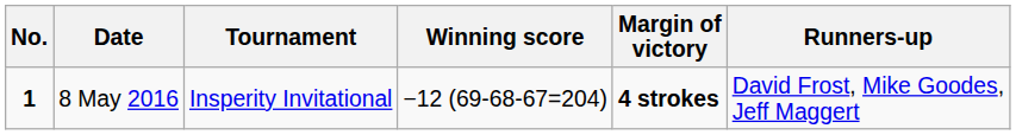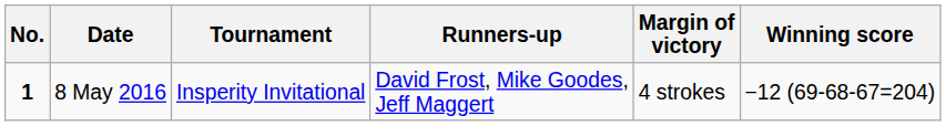columns swapped: Winning score <-> Runners-up
8 May 2016 | Margin of victory: bold -> normal
